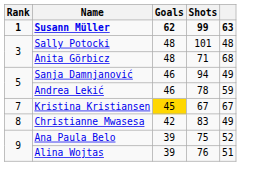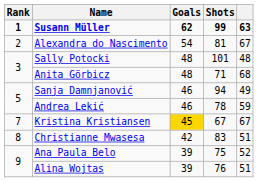+ row: 2 | Alexandra do Nascimento | 54 | 81 | 67
Christianne Mwasesa | column 5: 49 -> 51
